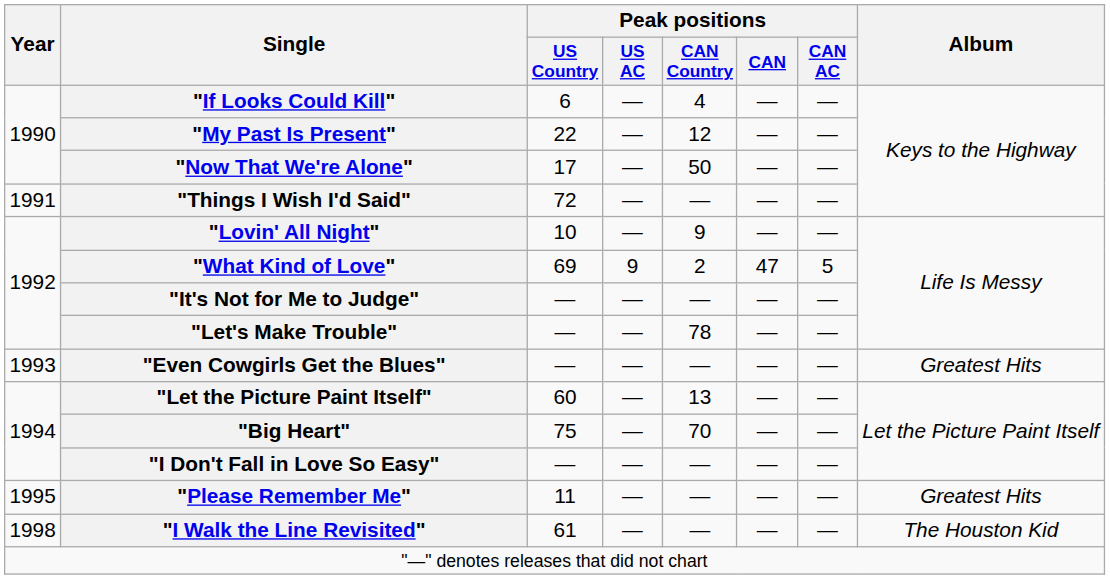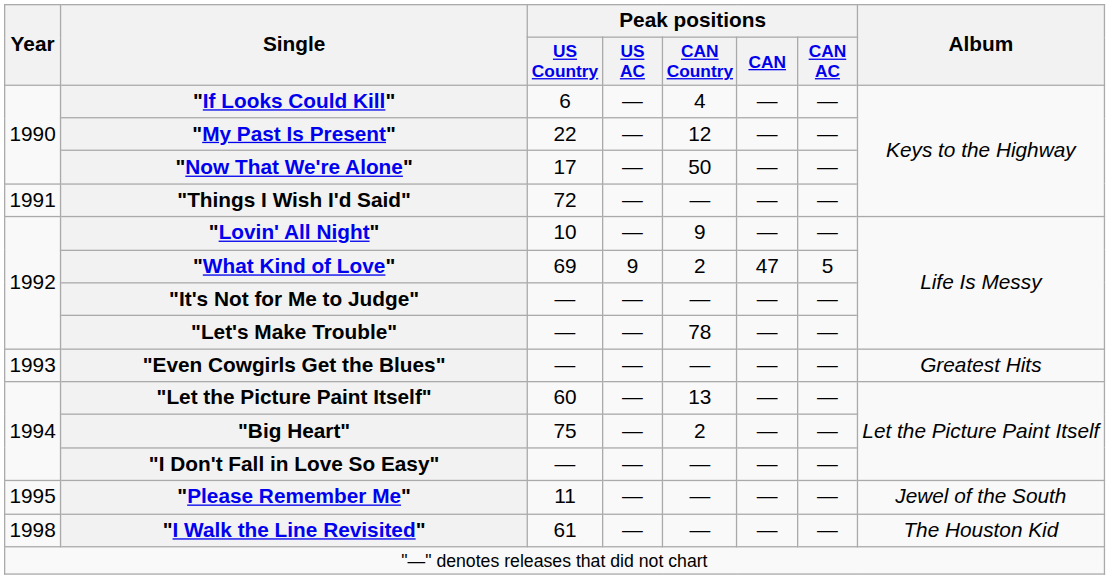"Big Heart" | Peak positions / CAN Country: 70 -> 2
"Please Remember Me" | Album: Greatest Hits -> Jewel of the South
